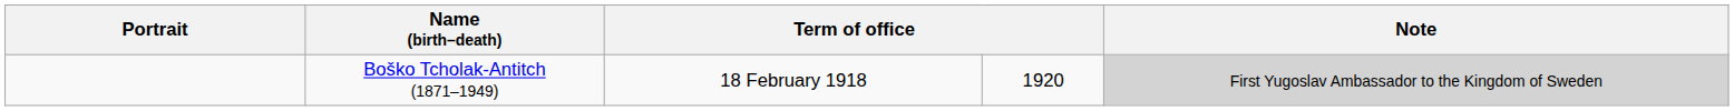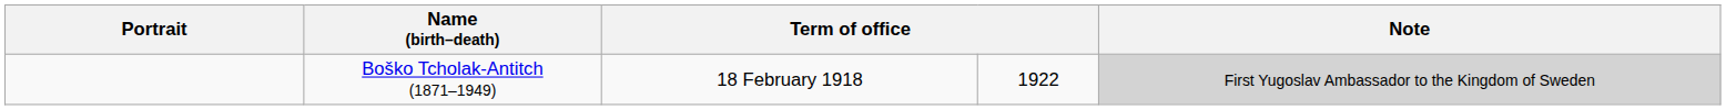Boško Tcholak-Antitch (1871–1949) | column 4: 1920 -> 1922
